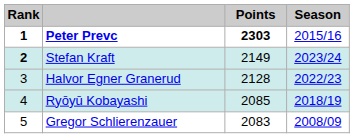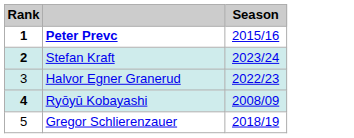- column: Points | 2303 | 2149 | 2128 | 2085 | 2083
Ryōyū Kobayashi | Rank: normal -> bold
Ryōyū Kobayashi | Season: 2018/19 -> 2008/09
Gregor Schlierenzauer | Season: 2008/09 -> 2018/19
